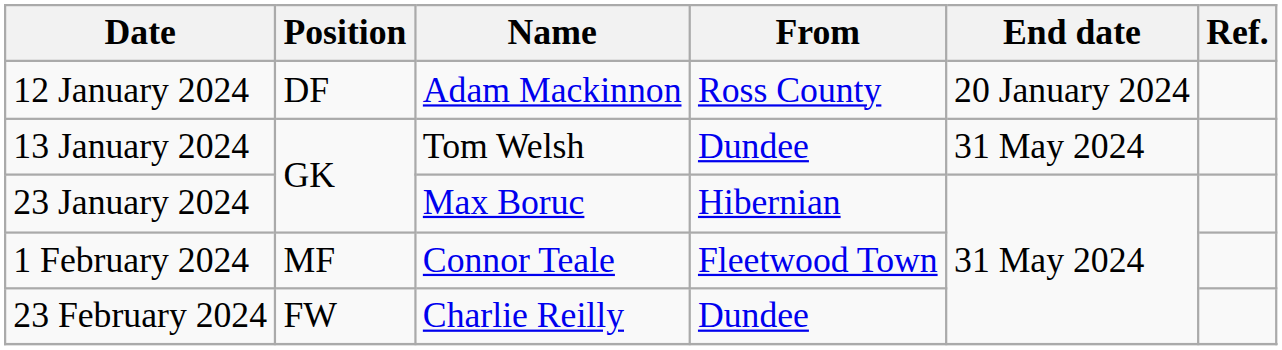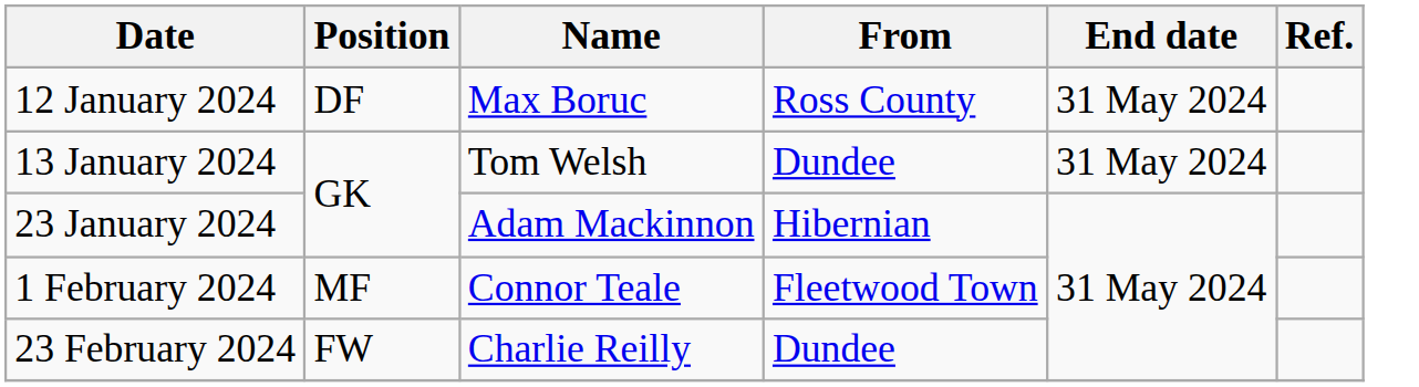12 January 2024 | Name: Adam Mackinnon -> Max Boruc
12 January 2024 | End date: 20 January 2024 -> 31 May 2024
23 January 2024 | Name: Max Boruc -> Adam Mackinnon
